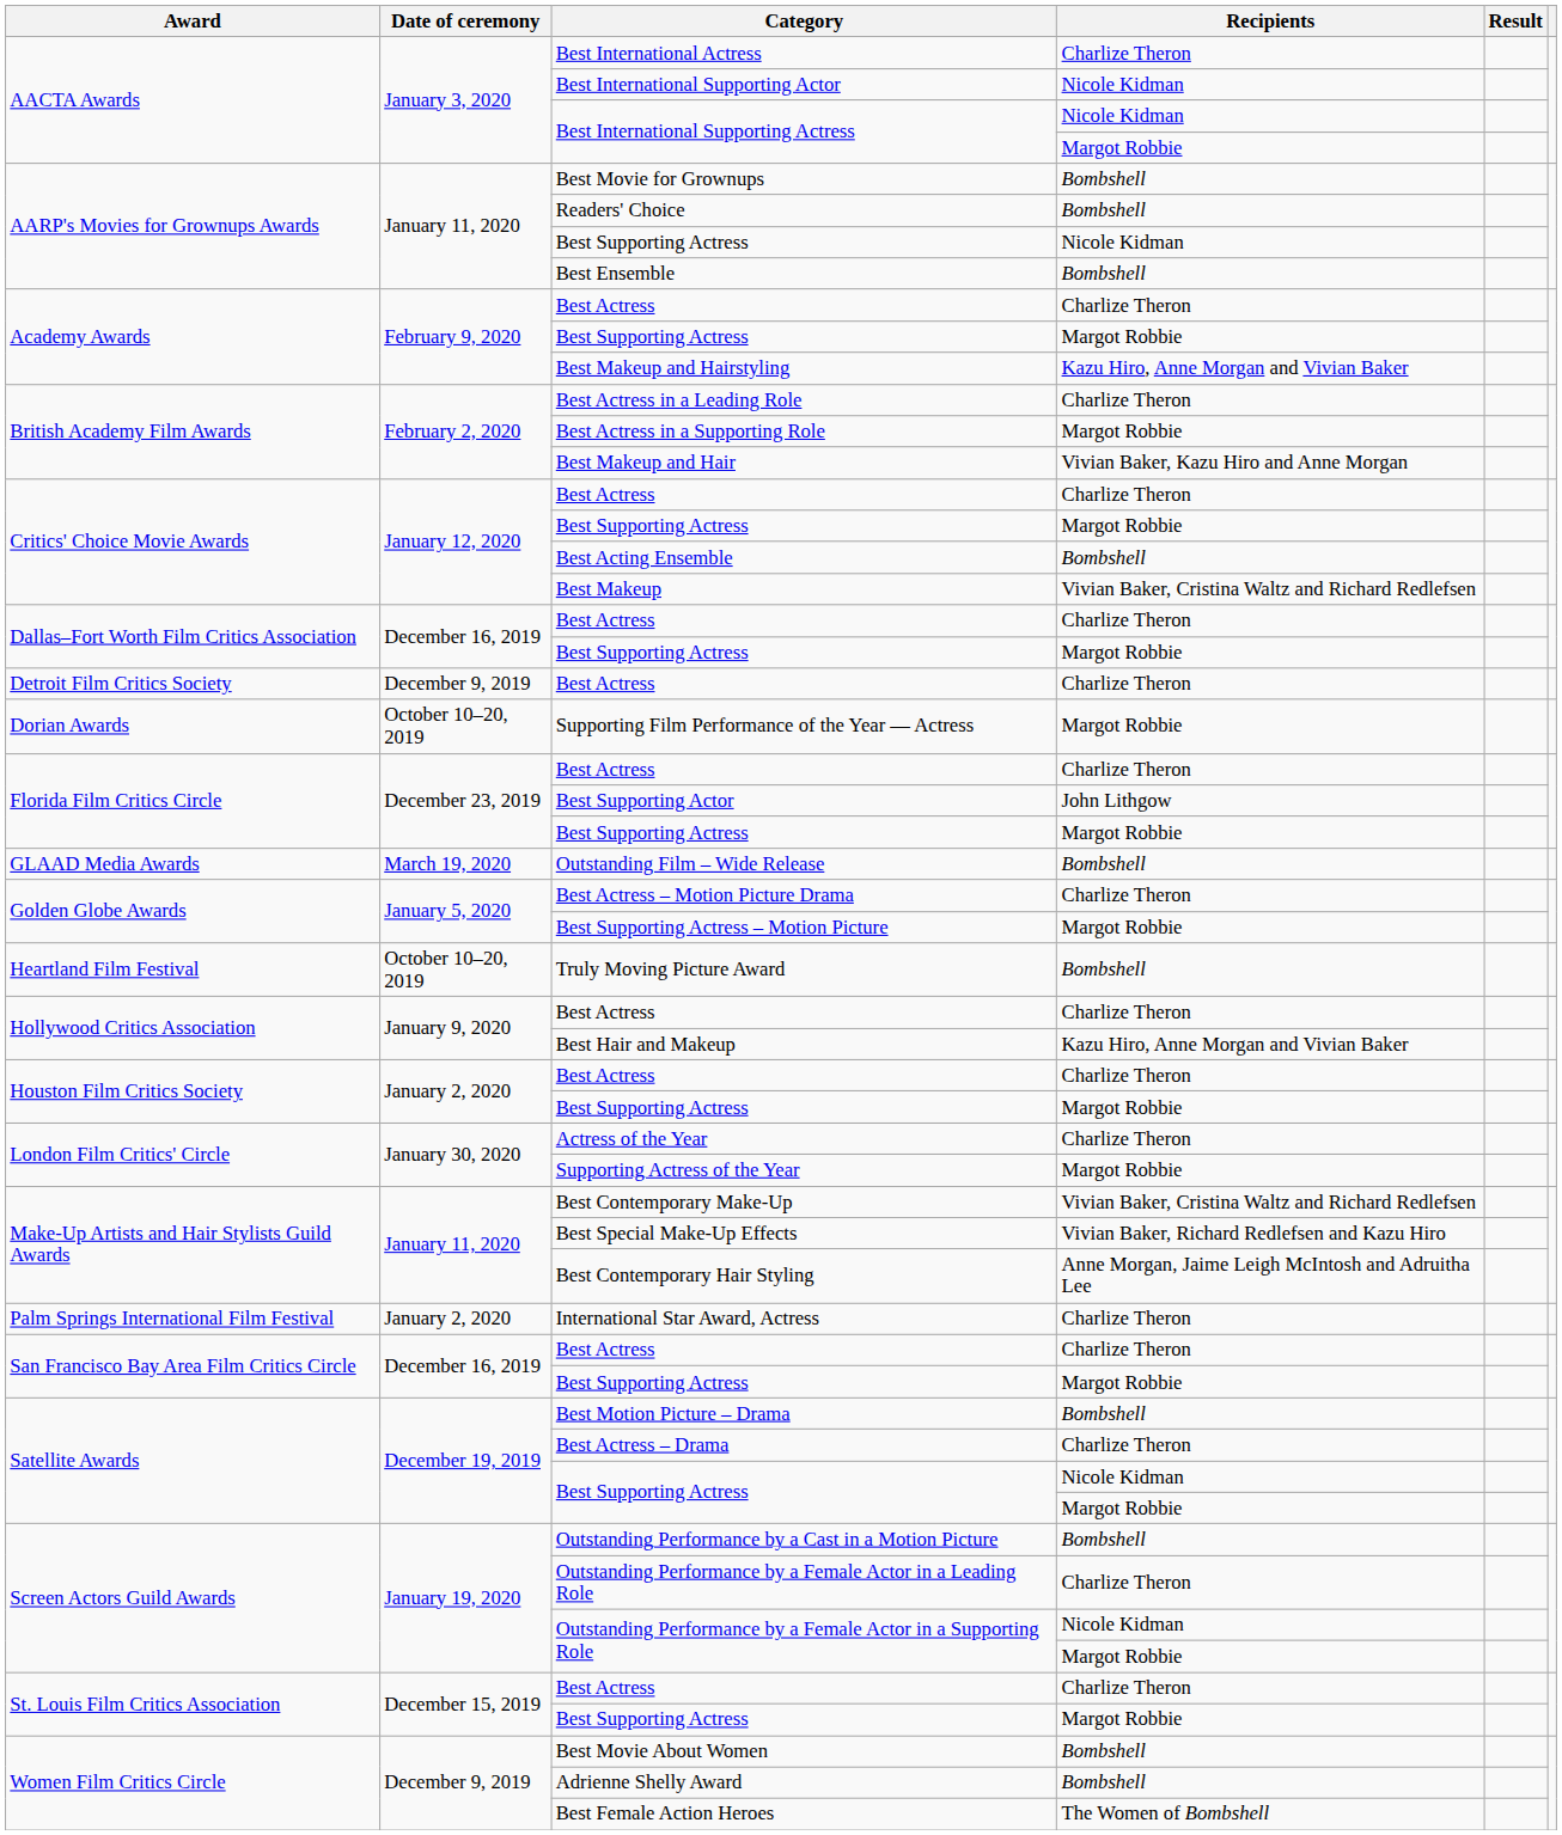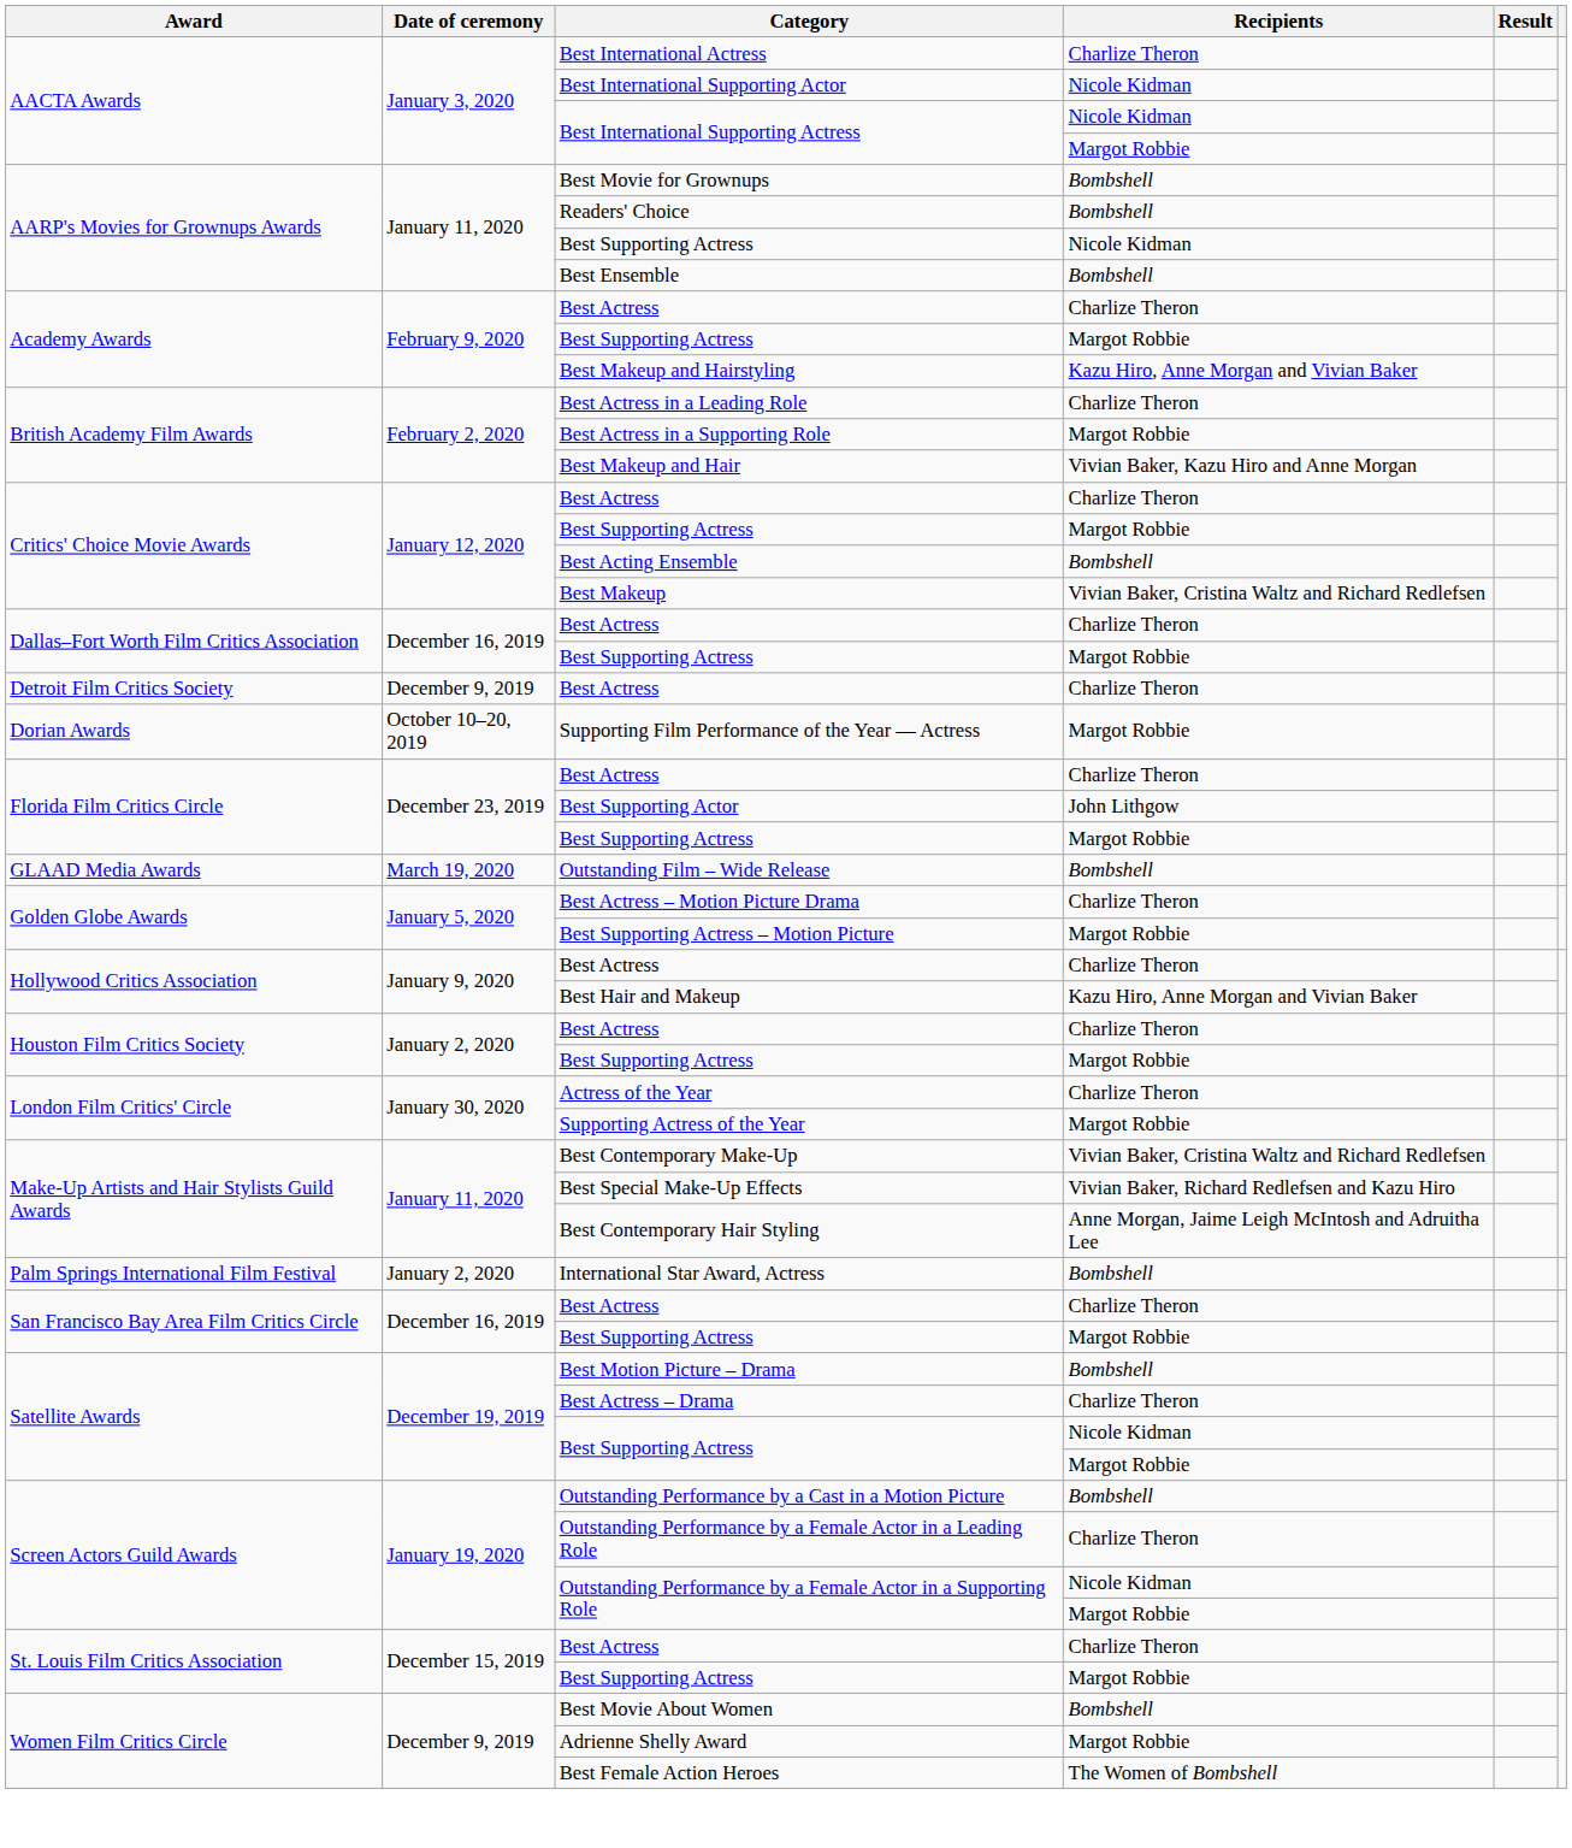- row: Heartland Film Festival | October 10–20, 2019 | Truly Moving Picture Award | Bombshell
International Star Award, Actress | Recipients: Charlize Theron -> Bombshell
Adrienne Shelly Award | Recipients: Bombshell -> Margot Robbie
